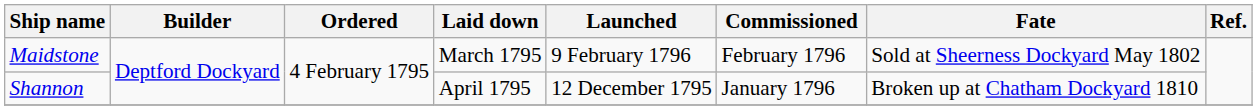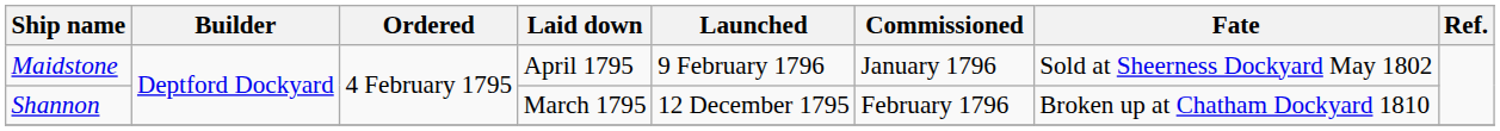Maidstone | Laid down: March 1795 -> April 1795
Maidstone | Commissioned: February 1796 -> January 1796
Shannon | Laid down: April 1795 -> March 1795
Shannon | Commissioned: January 1796 -> February 1796
